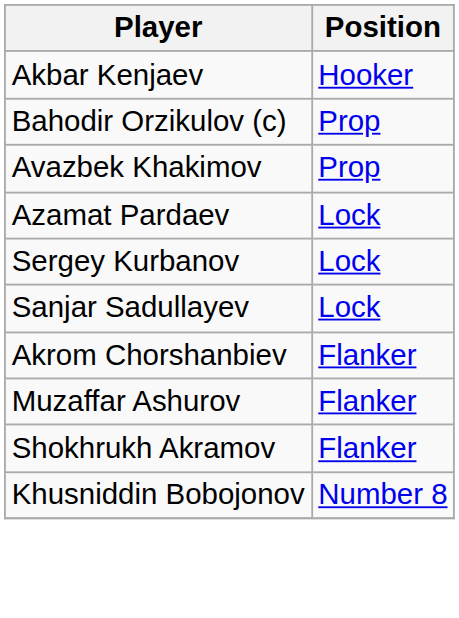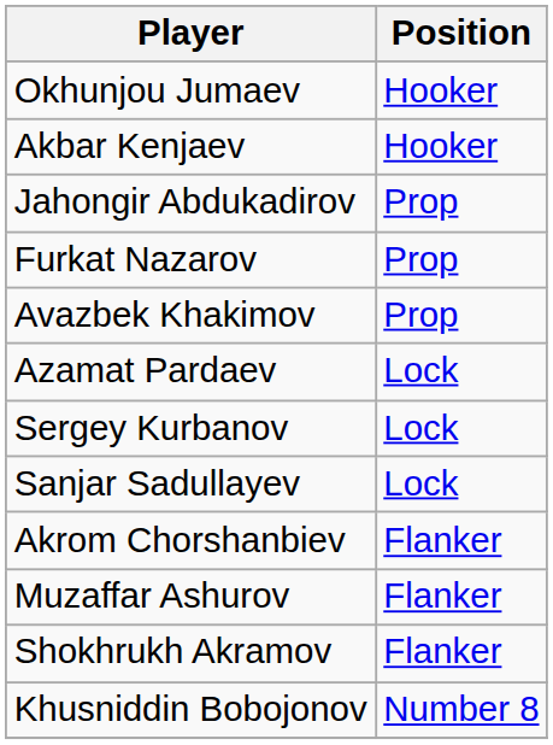+ row: Okhunjou Jumaev | Hooker
- row: Bahodir Orzikulov (c) | Prop
+ row: Jahongir Abdukadirov | Prop
+ row: Furkat Nazarov | Prop
